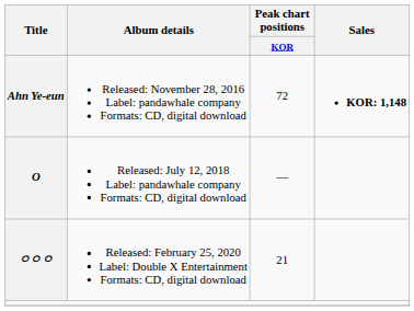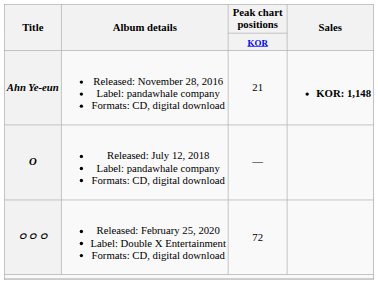Ahn Ye-eun | Peak chart positions / KOR: 72 -> 21
ㅇㅇㅇ | Peak chart positions / KOR: 21 -> 72
